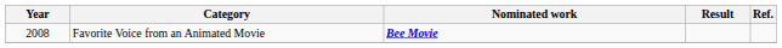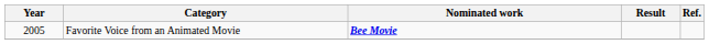Favorite Voice from an Animated Movie | Year: 2008 -> 2005
